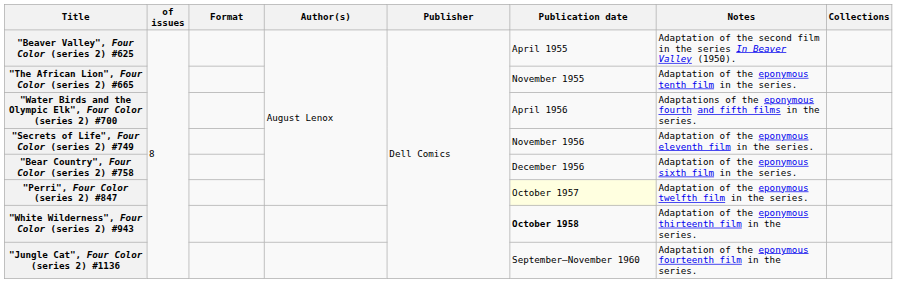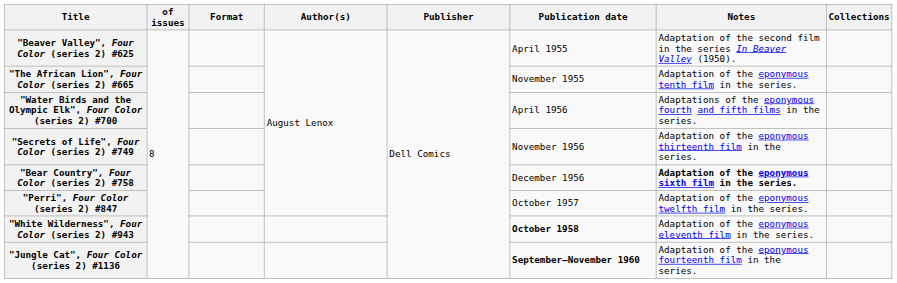"Secrets of Life", Four Color (series 2) #749 | Notes: Adaptation of the eponymous eleventh film in the series. -> Adaptation of the eponymous thirteenth film in the series.
"Bear Country", Four Color (series 2) #758 | Notes: normal -> bold
"Perri", Four Color (series 2) #847 | Publication date: lightyellow background -> no background
"White Wilderness", Four Color (series 2) #943 | Notes: Adaptation of the eponymous thirteenth film in the series. -> Adaptation of the eponymous eleventh film in the series.
"Jungle Cat", Four Color (series 2) #1136 | Publication date: normal -> bold
